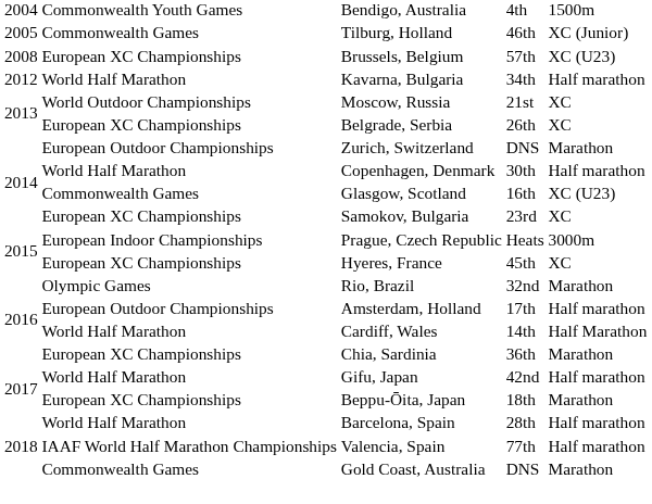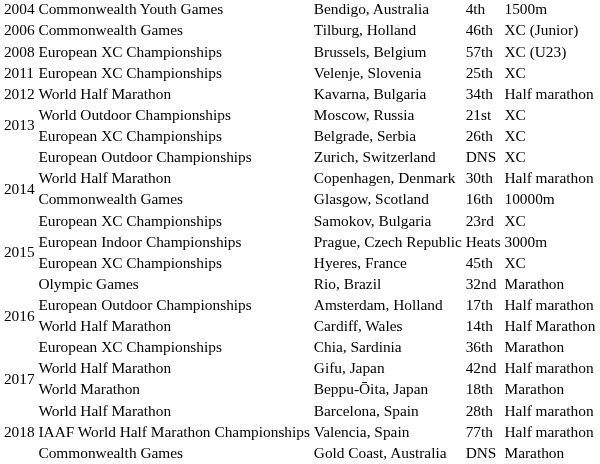Tilburg, Holland | column 1: 2005 -> 2006
+ row: 2011 | European XC Championships | Velenje, Slovenia | 25th | XC
Zurich, Switzerland | column 5: Marathon -> XC
Glasgow, Scotland | column 5: XC (U23) -> 10000m
Beppu-Ōita, Japan | column 2: European XC Championships -> World Marathon
